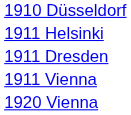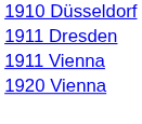- row: 1911 Helsinki
